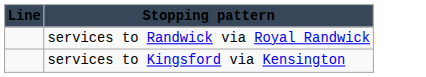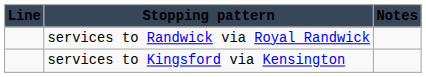+ column: Notes
